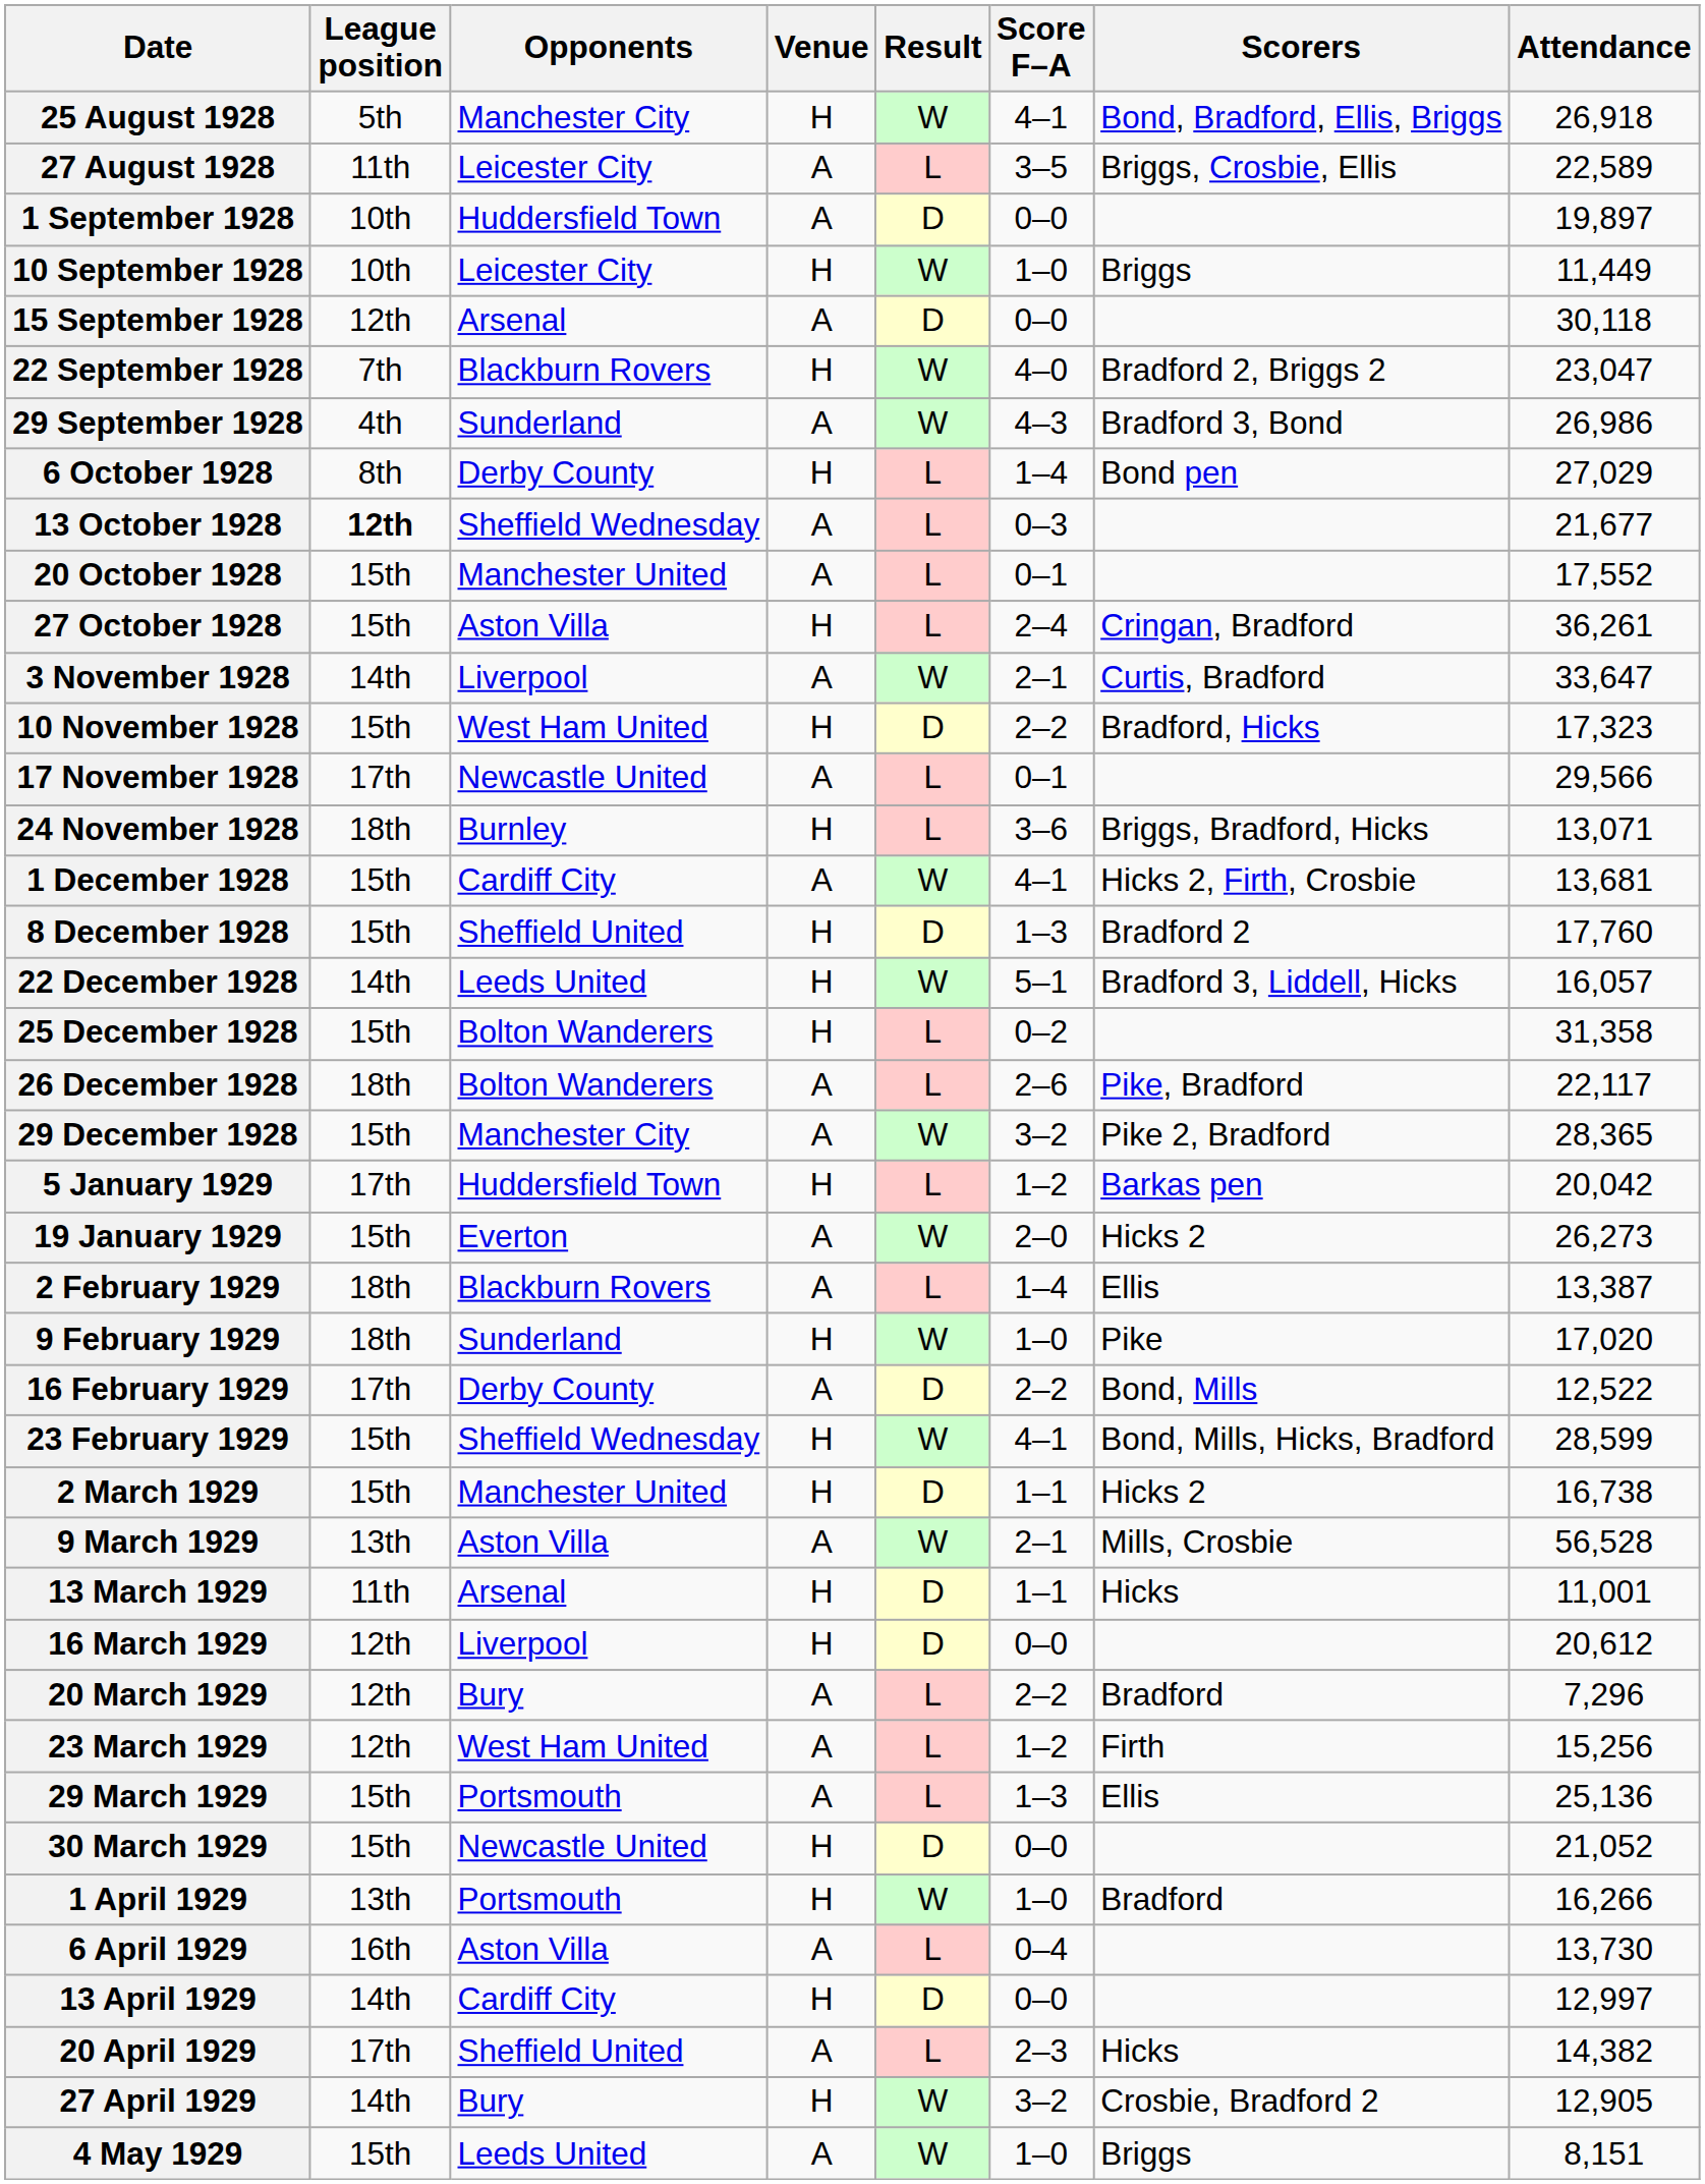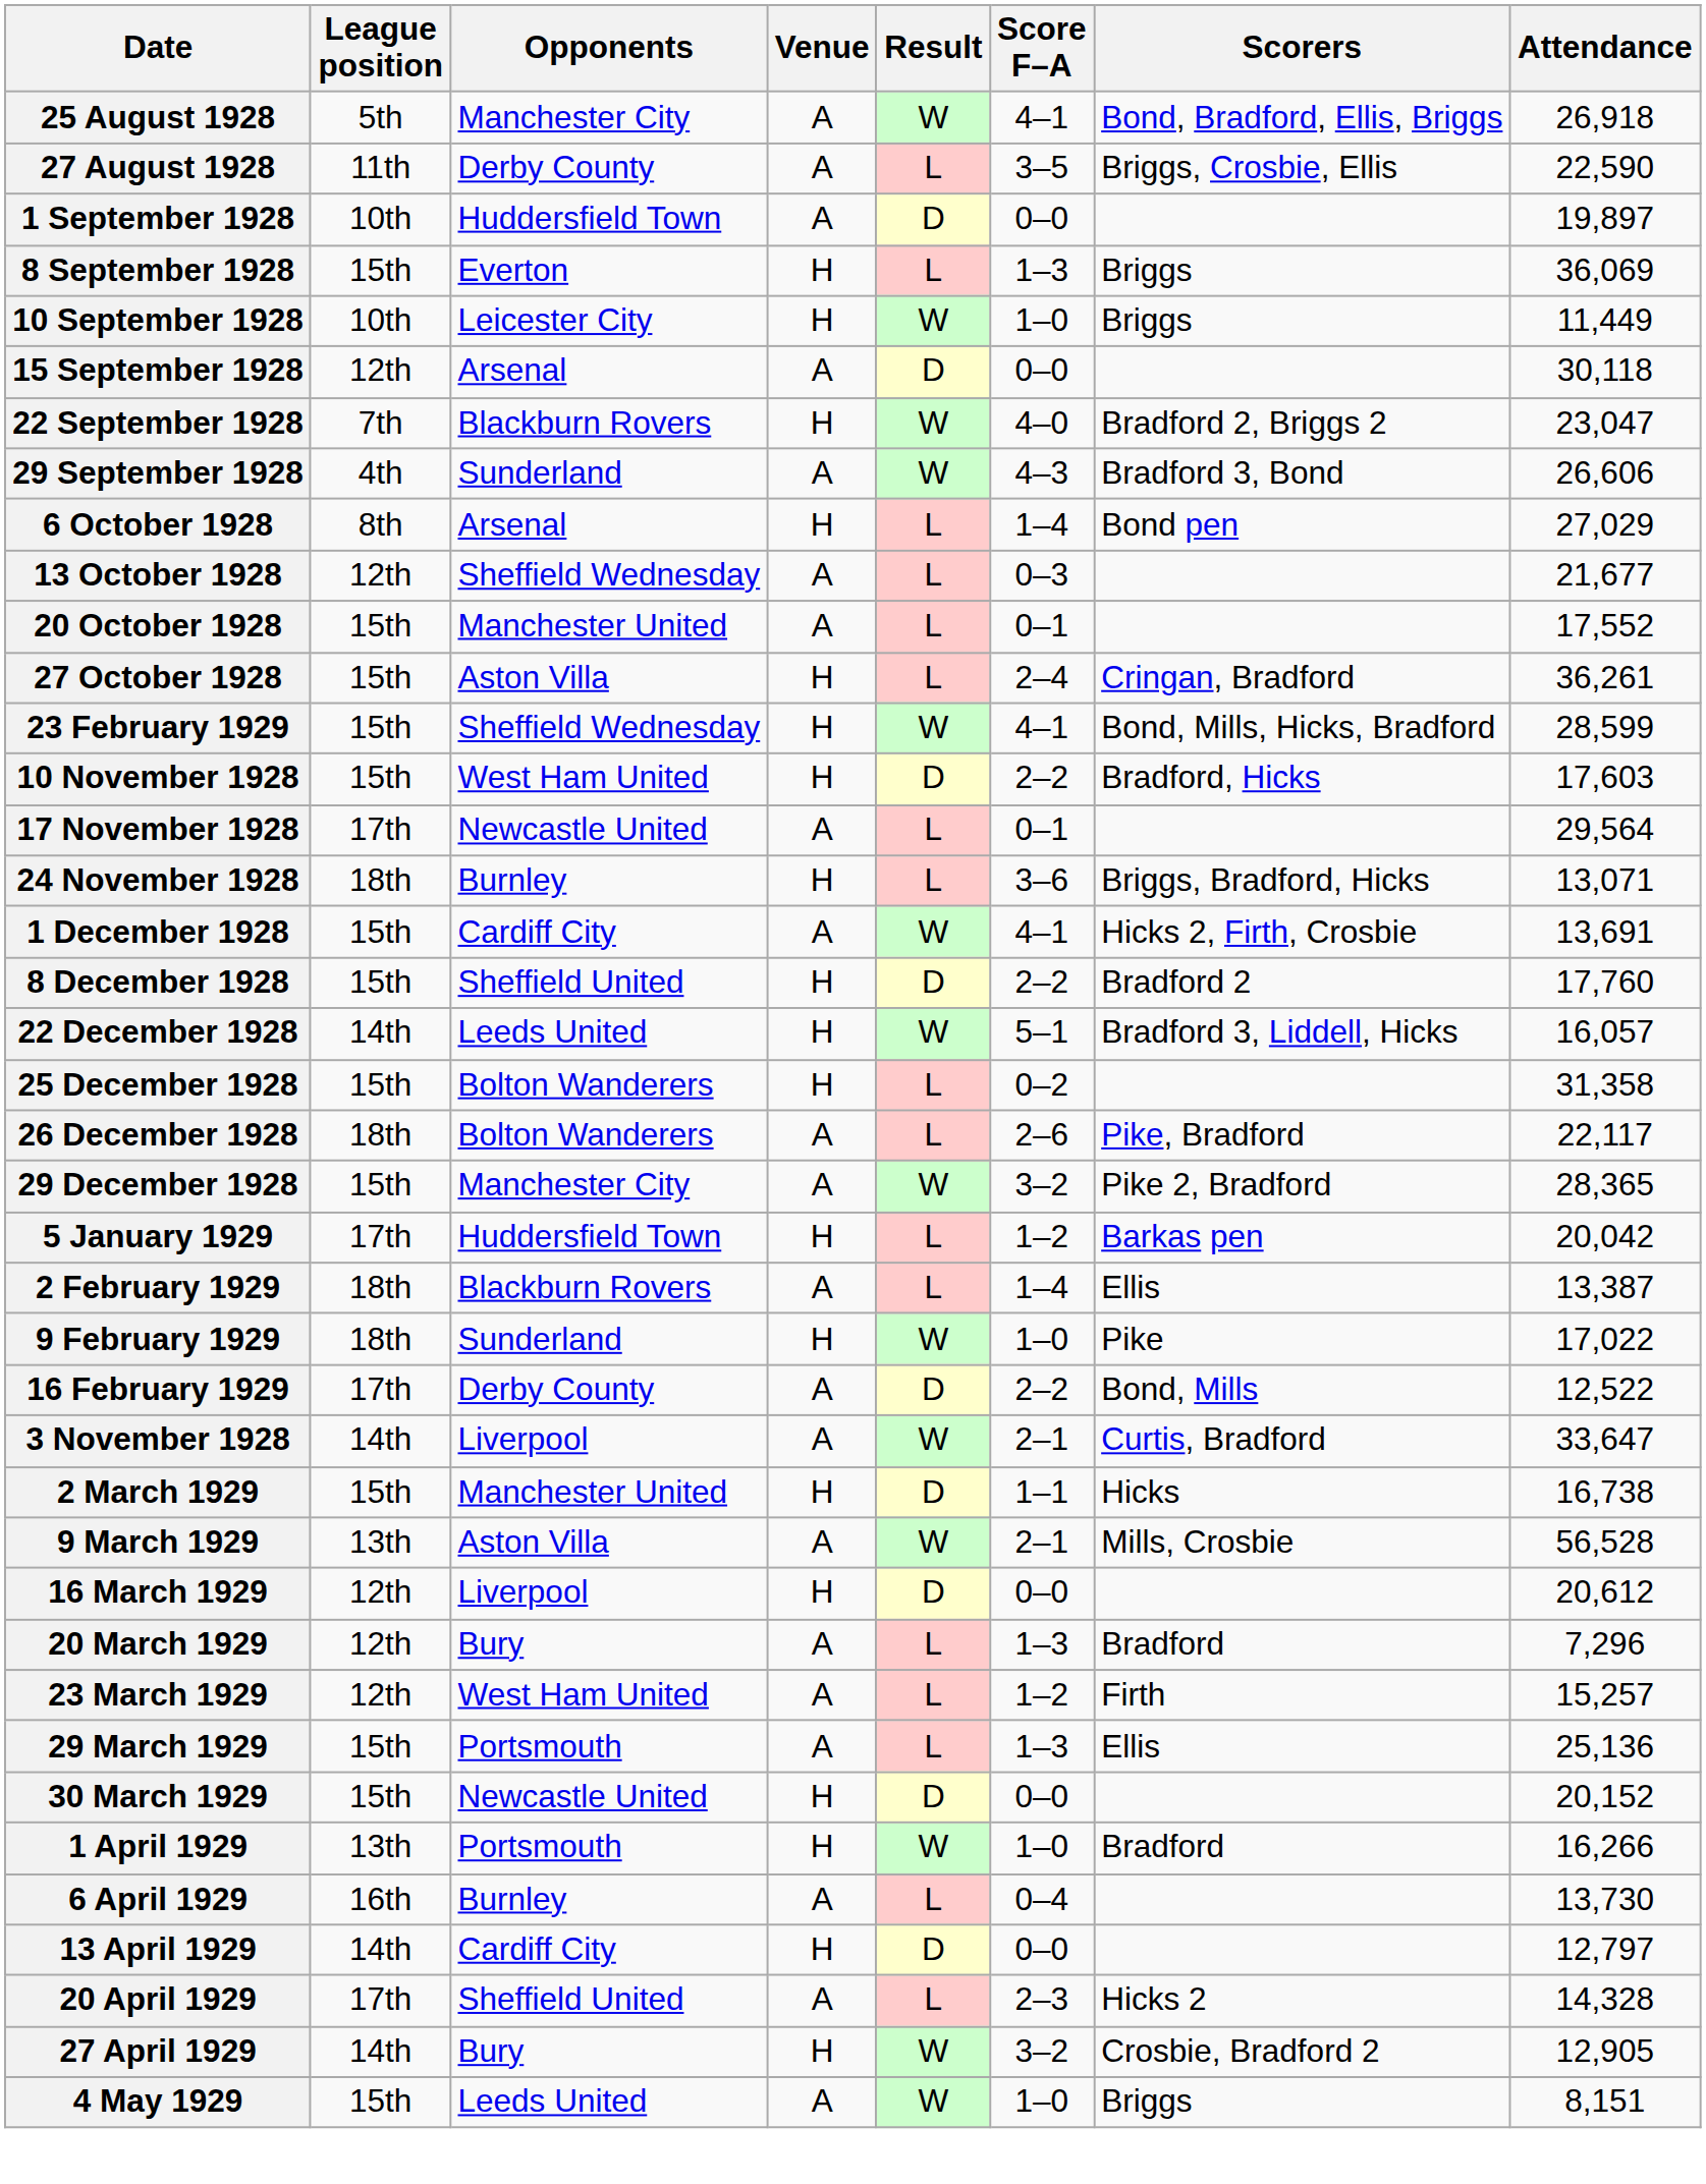25 August 1928 | Venue: H -> A
27 August 1928 | Opponents: Leicester City -> Derby County
27 August 1928 | Attendance: 22,589 -> 22,590
+ row: 8 September 1928 | 15th | Everton | H | L | 1–3 | Briggs | 36,069
29 September 1928 | Attendance: 26,986 -> 26,606
6 October 1928 | Opponents: Derby County -> Arsenal
13 October 1928 | League position: bold -> normal
rows swapped: 3 November 1928 <-> 23 February 1929
10 November 1928 | Attendance: 17,323 -> 17,603
17 November 1928 | Attendance: 29,566 -> 29,564
1 December 1928 | Attendance: 13,681 -> 13,691
8 December 1928 | Score F–A: 1–3 -> 2–2
- row: 19 January 1929 | 15th | Everton | A | W | 2–0 | Hicks 2 | 26,273
9 February 1929 | Attendance: 17,020 -> 17,022
2 March 1929 | Scorers: Hicks 2 -> Hicks
- row: 13 March 1929 | 11th | Arsenal | H | D | 1–1 | Hicks | 11,001
20 March 1929 | Score F–A: 2–2 -> 1–3
23 March 1929 | Attendance: 15,256 -> 15,257
30 March 1929 | Attendance: 21,052 -> 20,152
6 April 1929 | Opponents: Aston Villa -> Burnley
13 April 1929 | Attendance: 12,997 -> 12,797
20 April 1929 | Scorers: Hicks -> Hicks 2
20 April 1929 | Attendance: 14,382 -> 14,328
